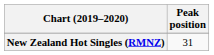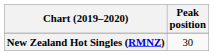New Zealand Hot Singles (RMNZ) | Peak position: 31 -> 30
